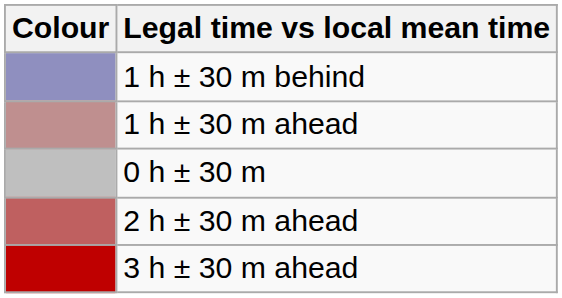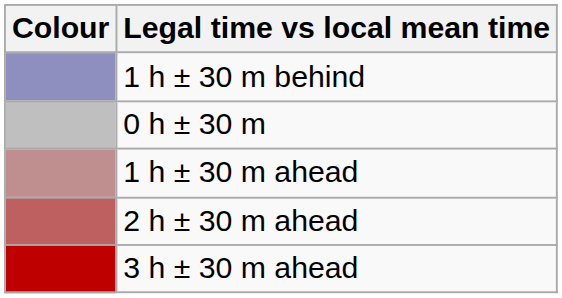rows swapped: 0 h ± 30 m <-> 1 h ± 30 m ahead
